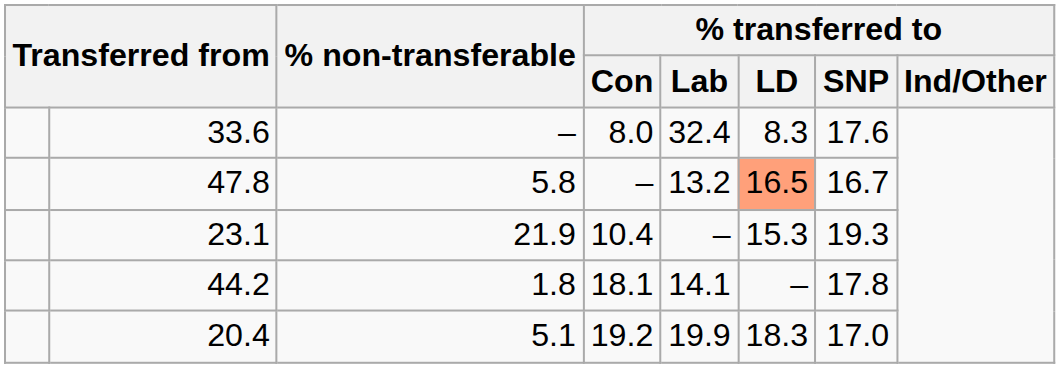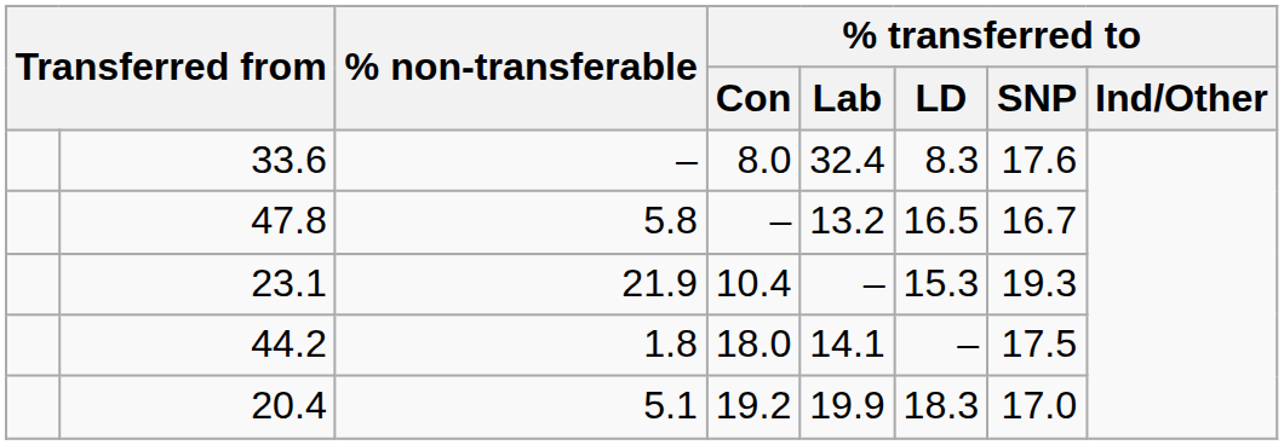47.8 | % transferred to / LD: lightsalmon background -> no background
44.2 | % transferred to / Con: 18.1 -> 18.0
44.2 | % transferred to / SNP: 17.8 -> 17.5
